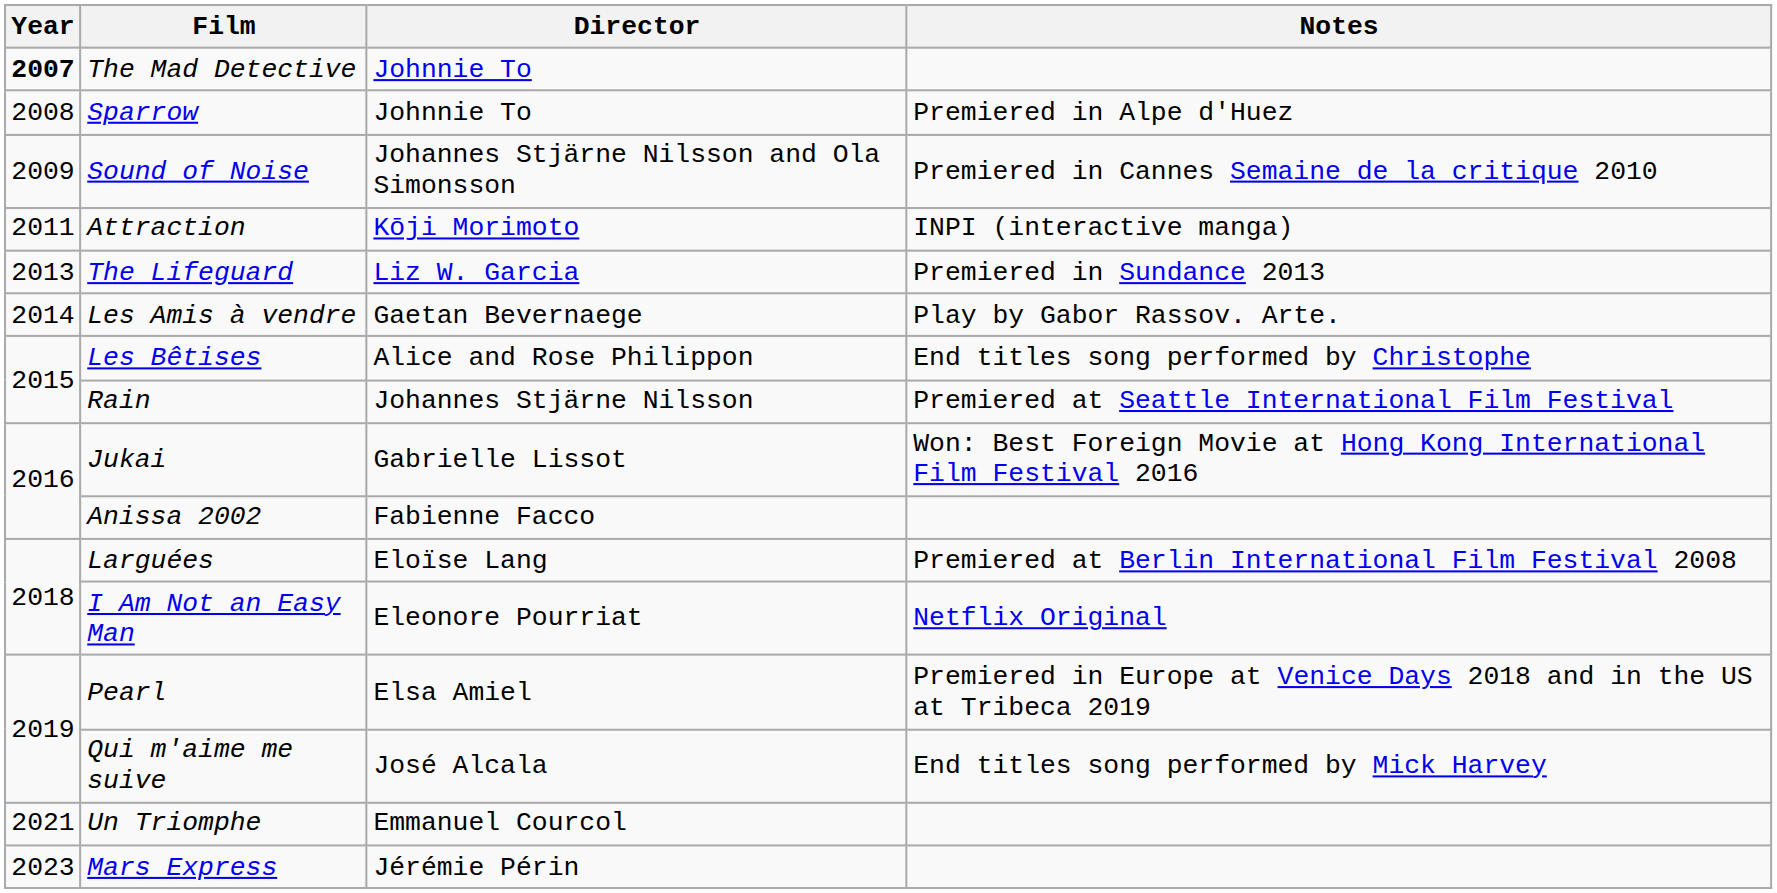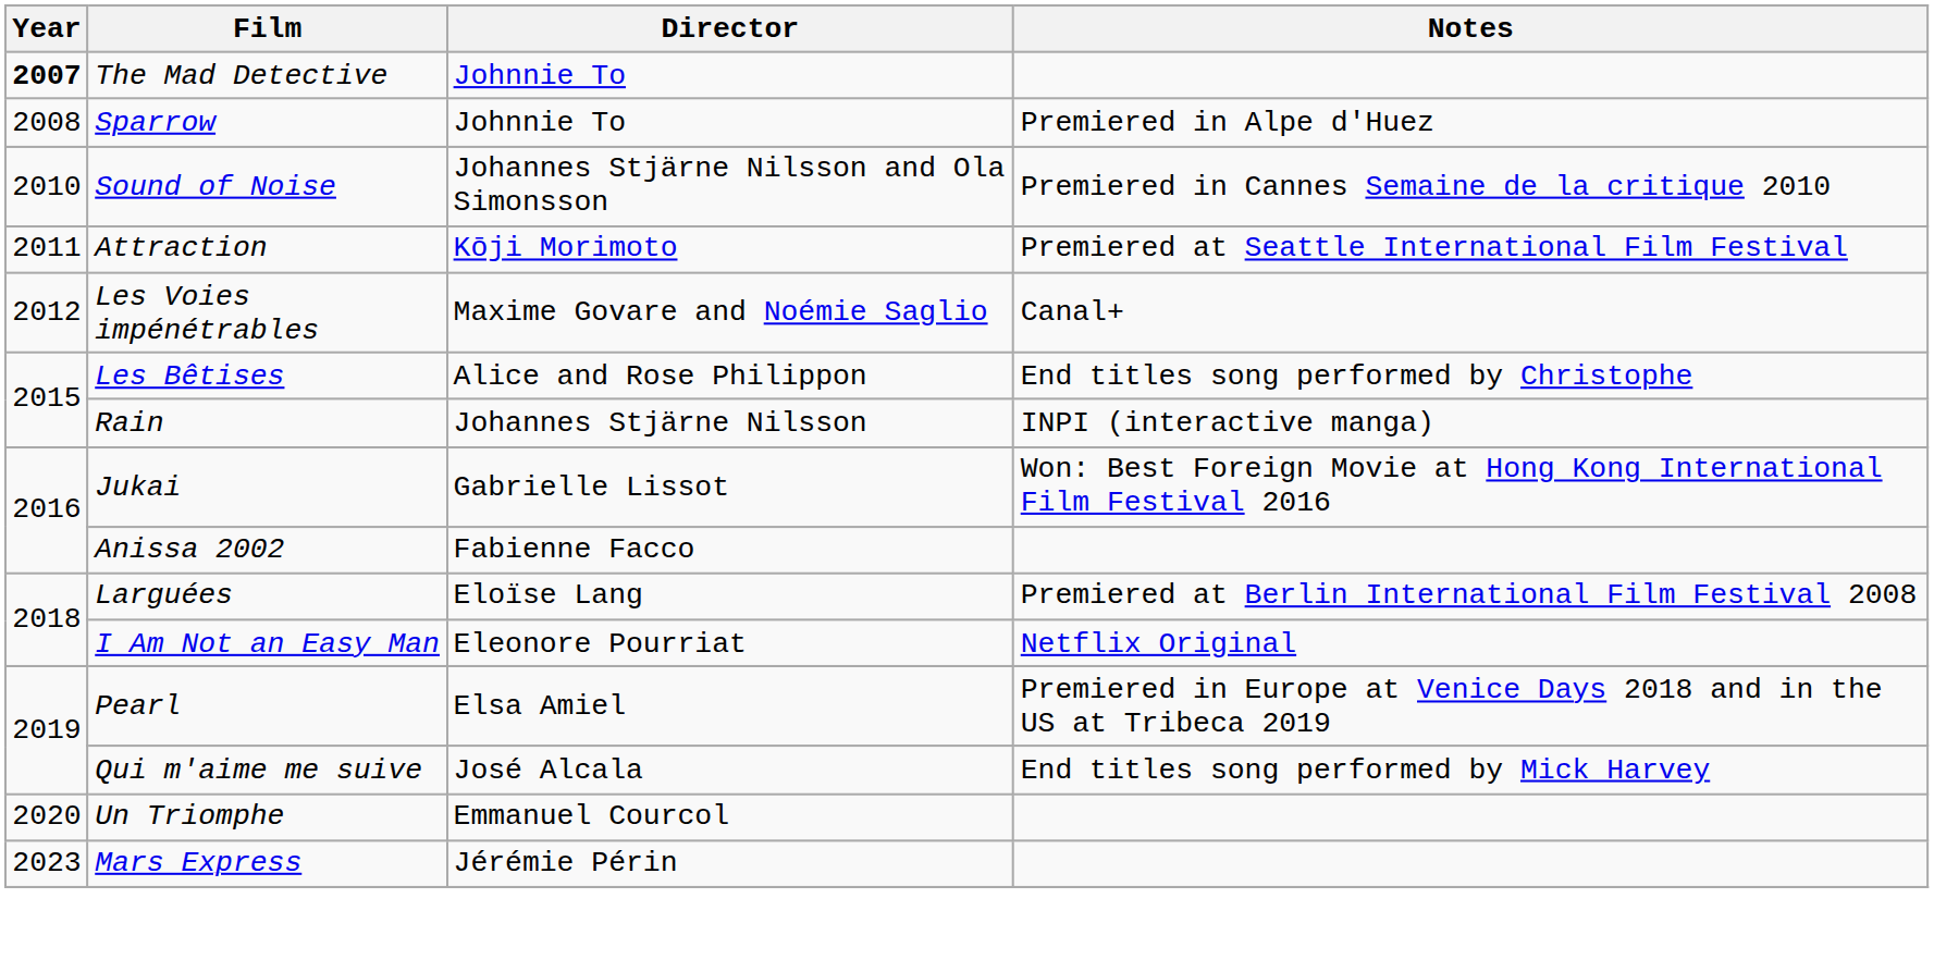Sound of Noise | Year: 2009 -> 2010
Attraction | Notes: INPI (interactive manga) -> Premiered at Seattle International Film Festival
+ row: 2012 | Les Voies impénétrables | Maxime Govare and Noémie Saglio | Canal+
- row: 2013 | The Lifeguard | Liz W. Garcia | Premiered in Sundance 2013
- row: 2014 | Les Amis à vendre | Gaetan Bevernaege | Play by Gabor Rassov. Arte.
Rain | Notes: Premiered at Seattle International Film Festival -> INPI (interactive manga)
Un Triomphe | Year: 2021 -> 2020
